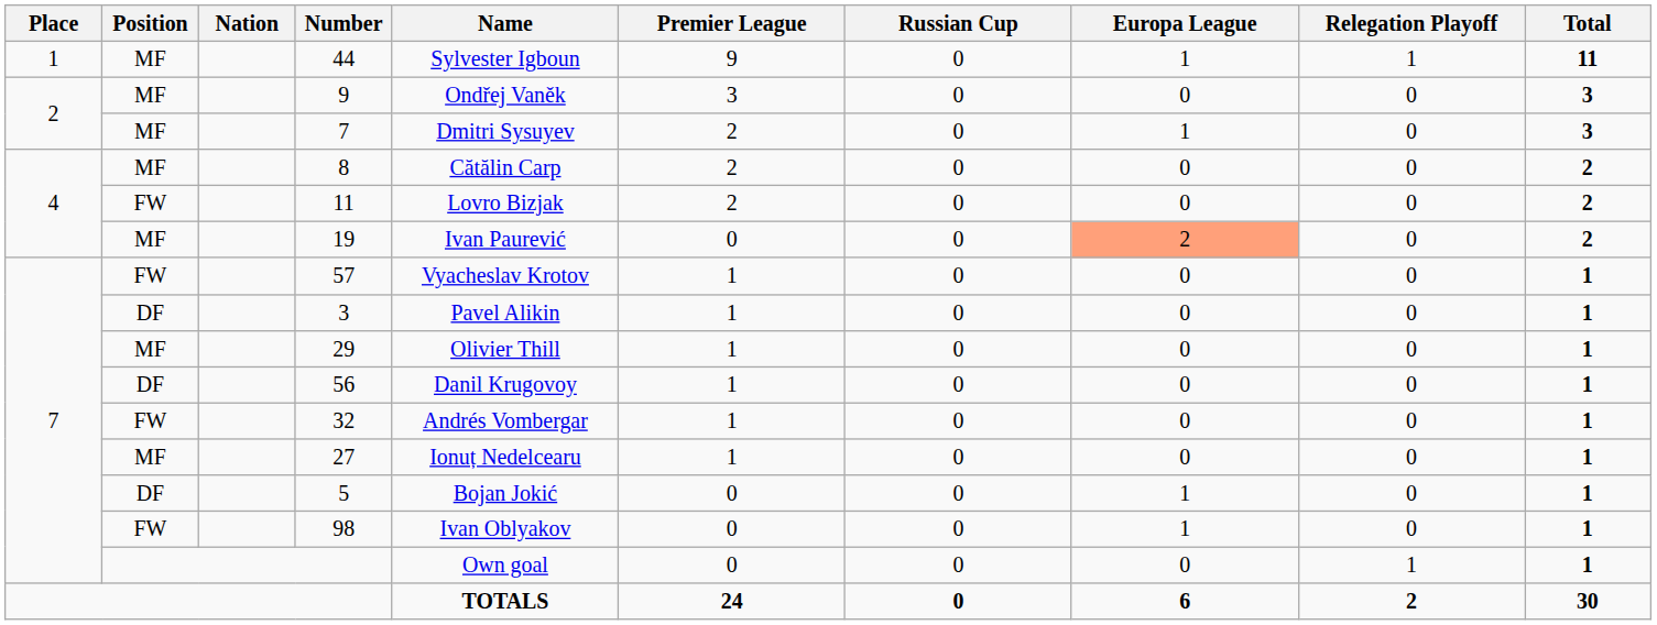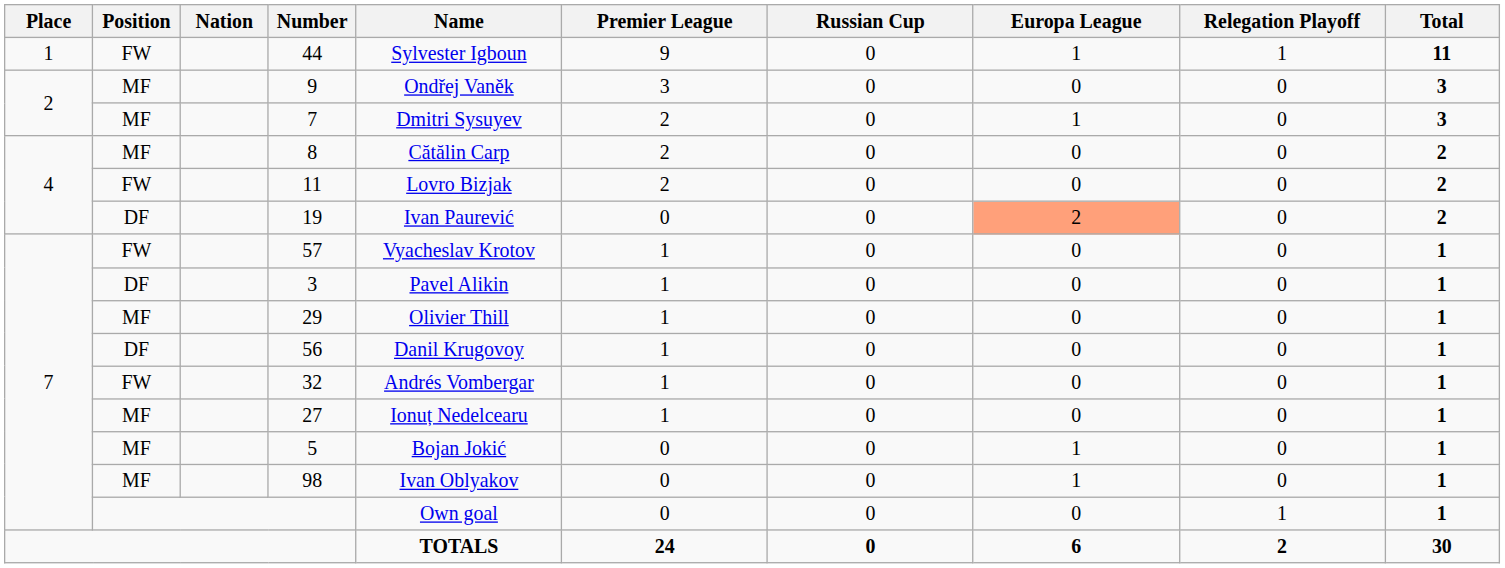44 | Position: MF -> FW
19 | Position: MF -> DF
5 | Position: DF -> MF
98 | Position: FW -> MF
